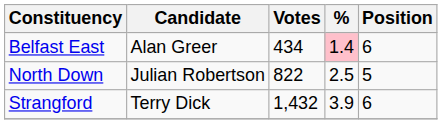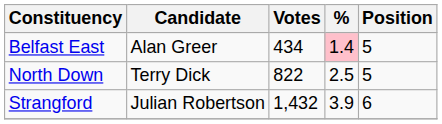Belfast East | Position: 6 -> 5
North Down | Candidate: Julian Robertson -> Terry Dick
Strangford | Candidate: Terry Dick -> Julian Robertson
